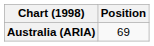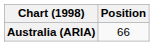Australia (ARIA) | Position: 69 -> 66
